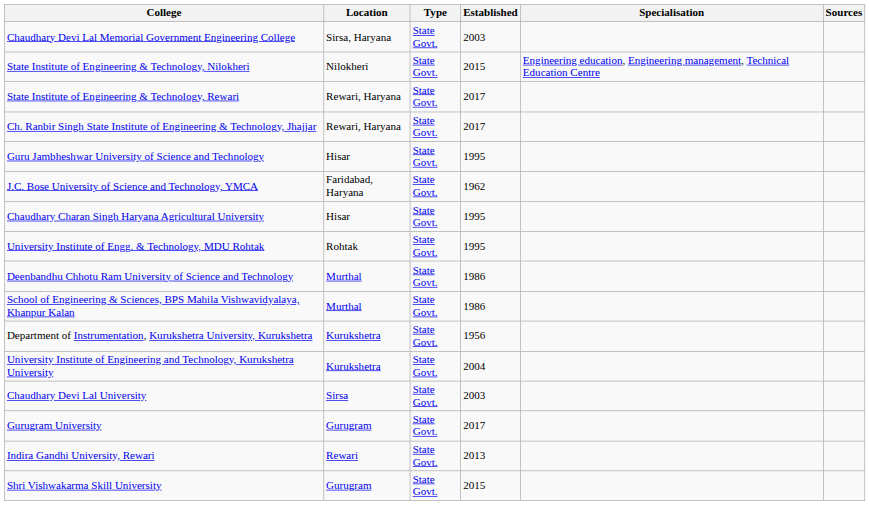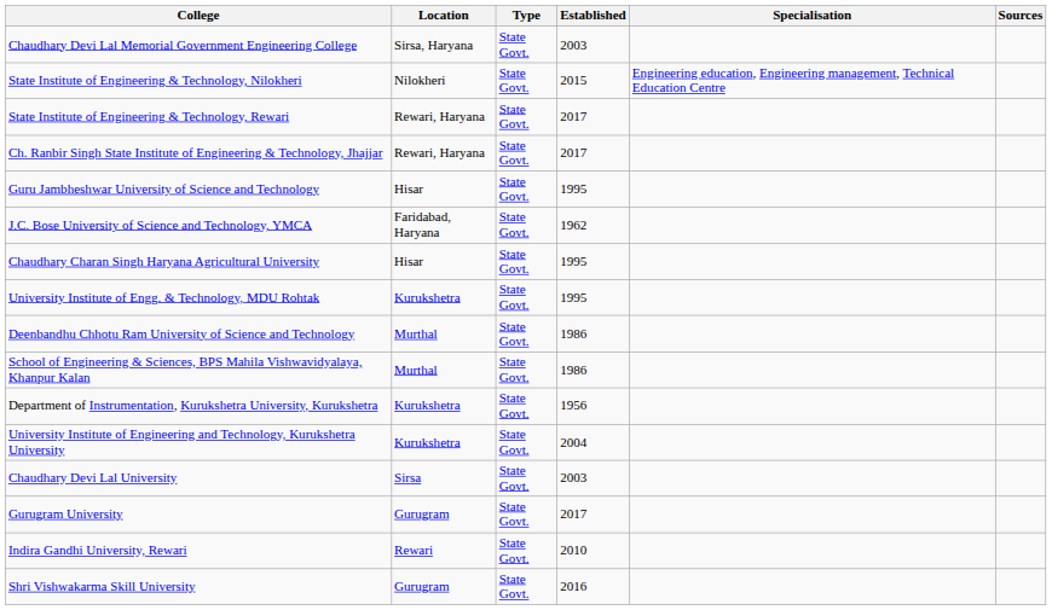University Institute of Engg. & Technology, MDU Rohtak | Location: Rohtak -> Kurukshetra
Indira Gandhi University, Rewari | Established: 2013 -> 2010
Shri Vishwakarma Skill University | Established: 2015 -> 2016
